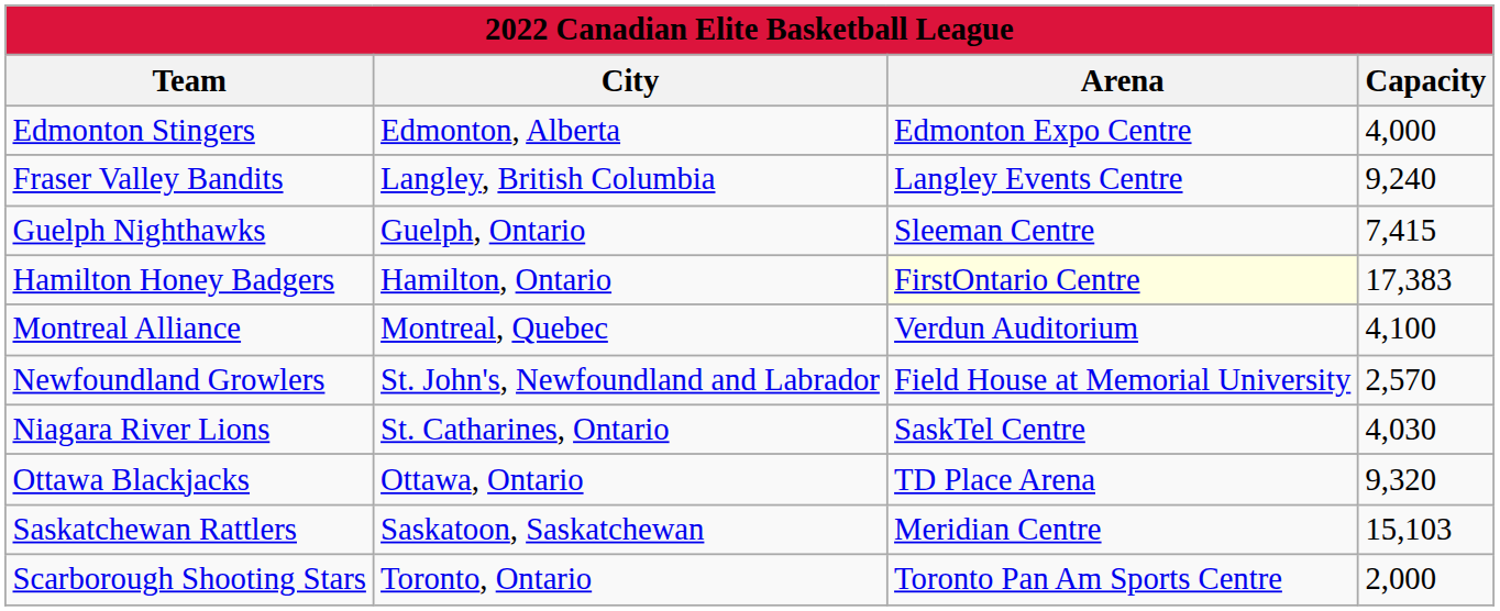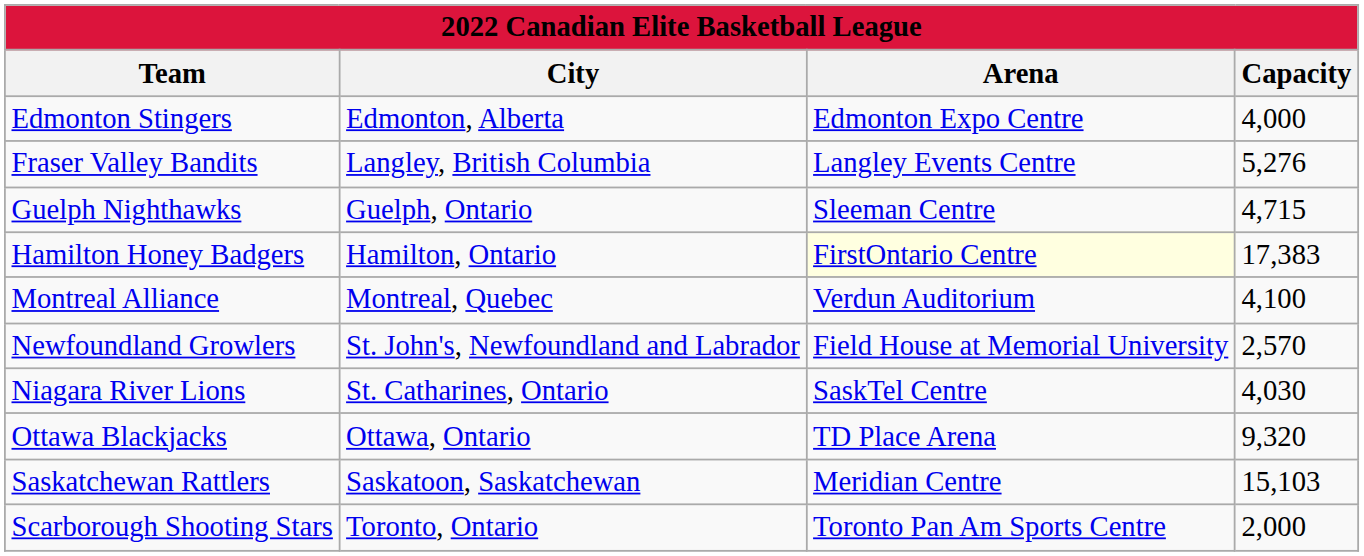Fraser Valley Bandits | Capacity: 9,240 -> 5,276
Guelph Nighthawks | Capacity: 7,415 -> 4,715
